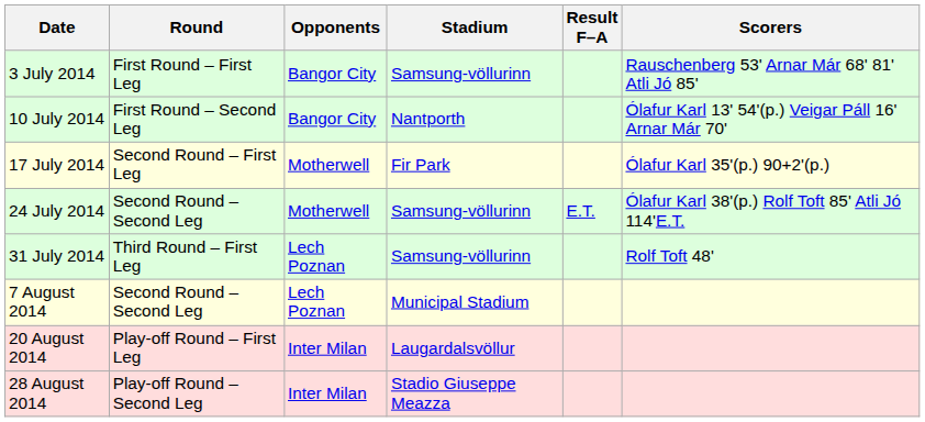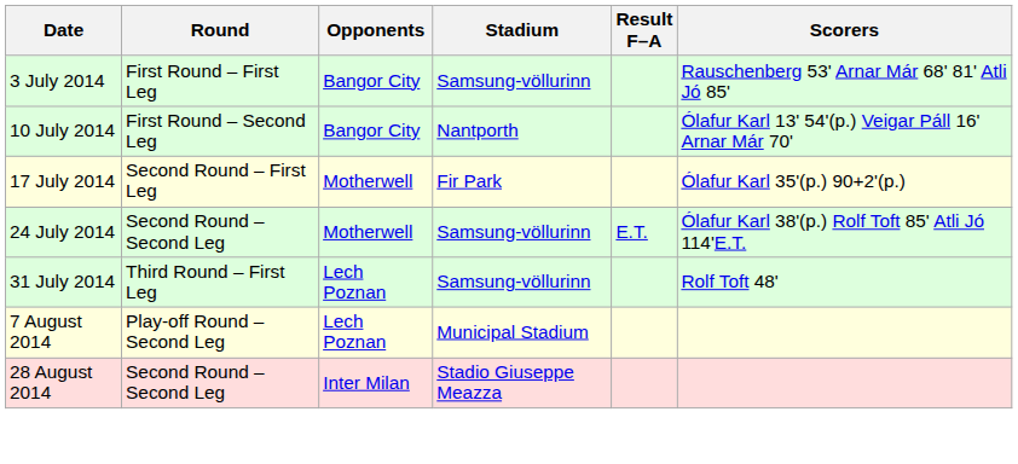7 August 2014 | Round: Second Round – Second Leg -> Play-off Round – Second Leg
- row: 20 August 2014 | Play-off Round – First Leg | Inter Milan | Laugardalsvöllur
28 August 2014 | Round: Play-off Round – Second Leg -> Second Round – Second Leg
